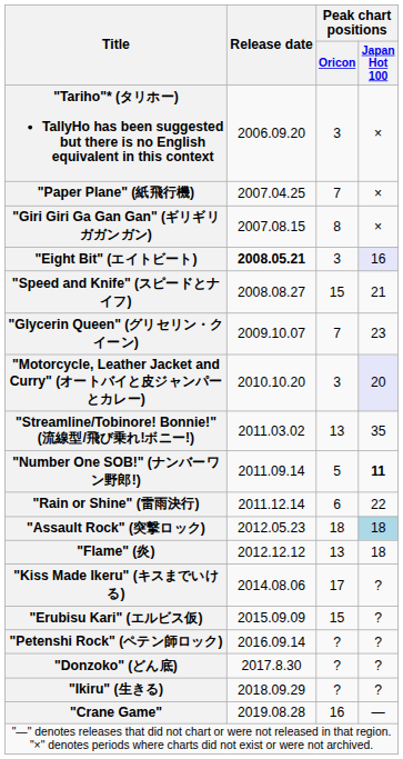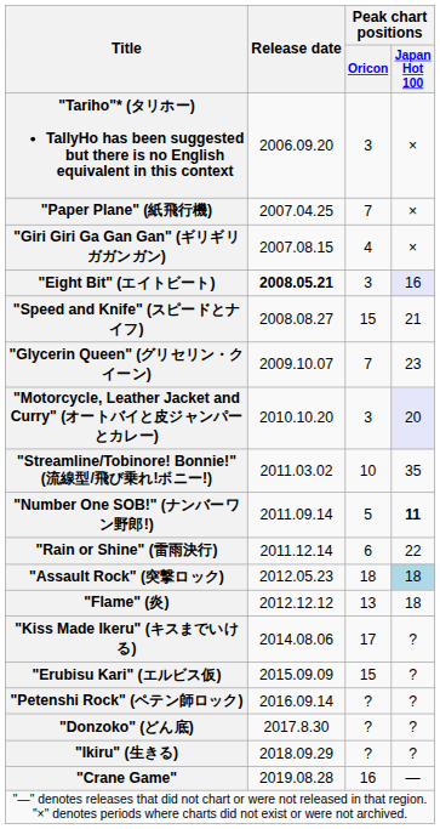"Giri Giri Ga Gan Gan" (ギリギリガガンガン) | Peak chart positions / Oricon: 8 -> 4
"Streamline/Tobinore! Bonnie!" (流線型/飛び乗れ!ボニー!) | Peak chart positions / Oricon: 13 -> 10
